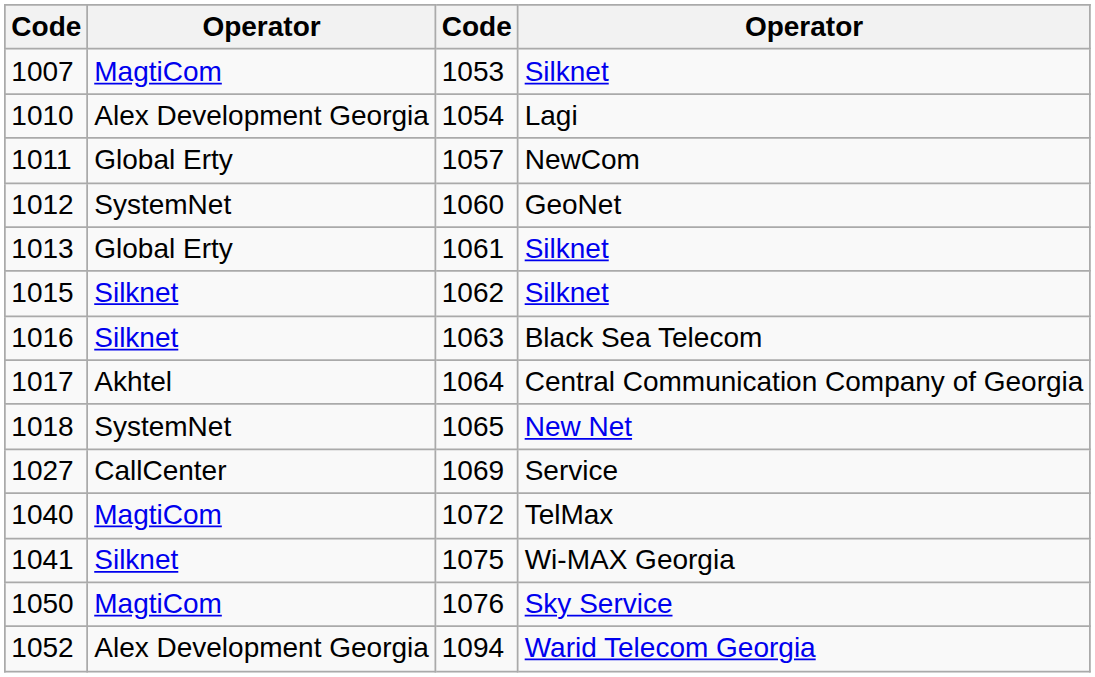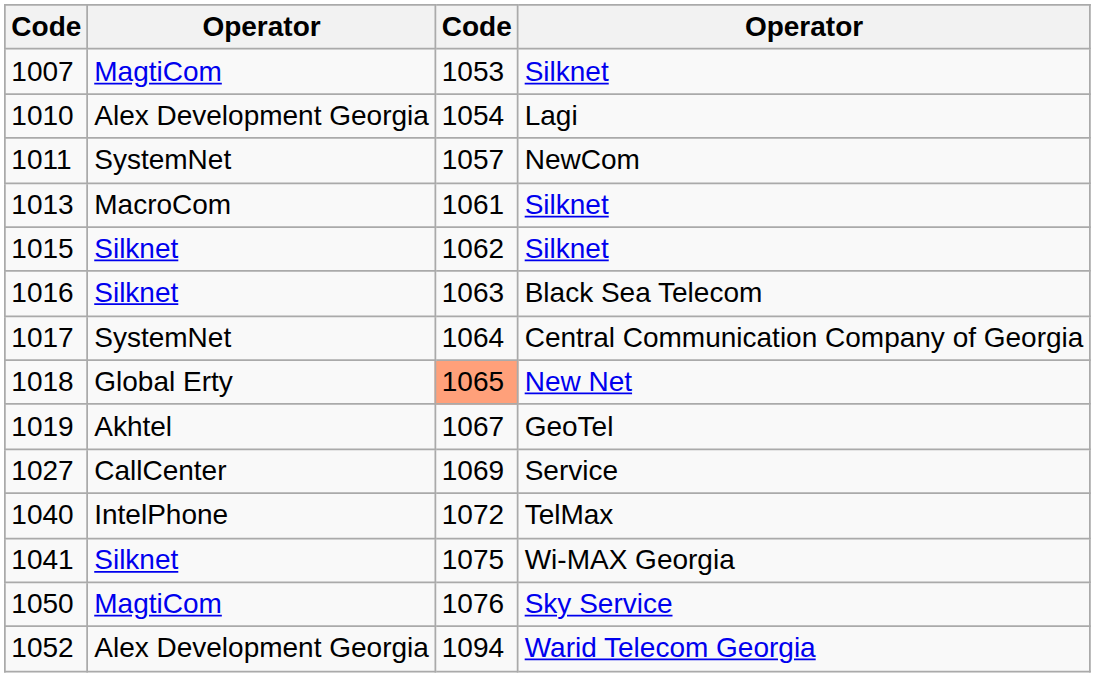1011 | column 2: Global Erty -> SystemNet
- row: 1012 | SystemNet | 1060 | GeoNet
1013 | column 2: Global Erty -> MacroCom
1017 | column 2: Akhtel -> SystemNet
1018 | column 2: SystemNet -> Global Erty
1018 | column 3: no background -> lightsalmon background
+ row: 1019 | Akhtel | 1067 | GeoTel
1040 | column 2: MagtiCom -> IntelPhone
